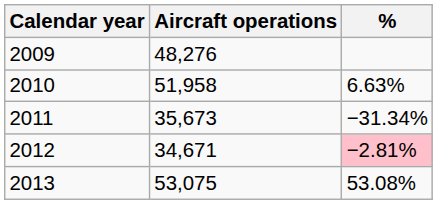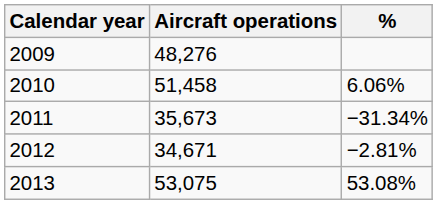2010 | Aircraft operations: 51,958 -> 51,458
2010 | %: 6.63% -> 6.06%
2012 | %: pink background -> no background
